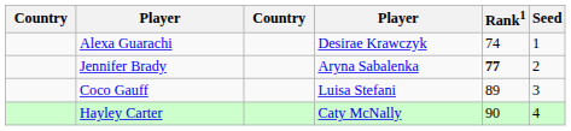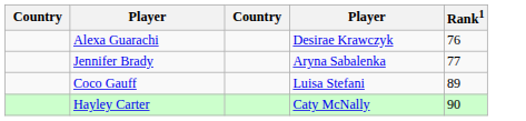- column: Seed | 1 | 2 | 3 | 4
Alexa Guarachi | Rank1: 74 -> 76
Jennifer Brady | Rank1: bold -> normal
